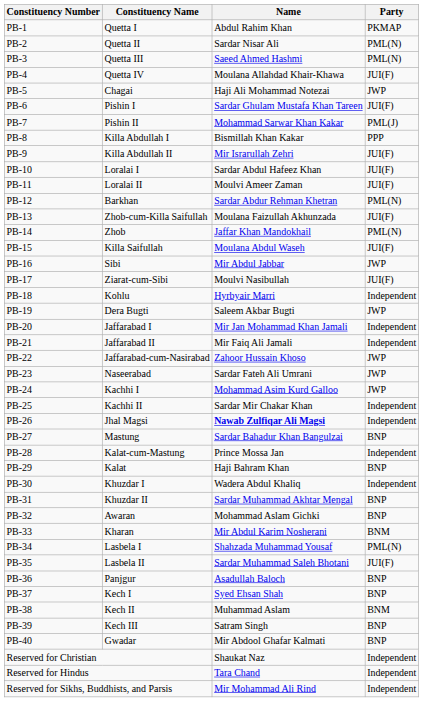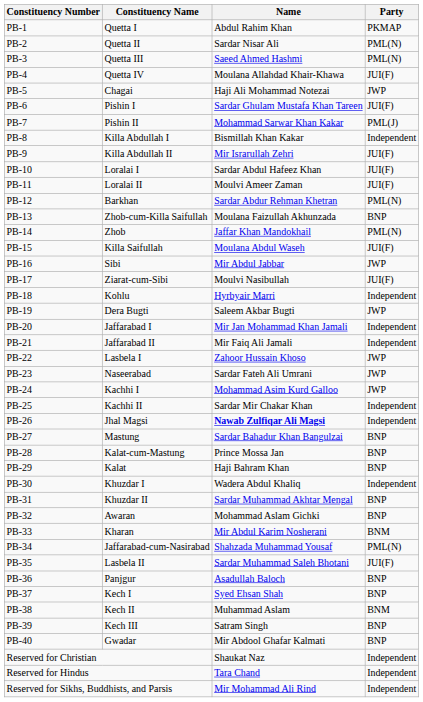PB-8 | Party: PPP -> Independent
PB-13 | Party: JUI(F) -> BNP
PB-22 | Constituency Name: Jaffarabad-cum-Nasirabad -> Lasbela I
PB-28 | Party: Independent -> BNP
PB-34 | Constituency Name: Lasbela I -> Jaffarabad-cum-Nasirabad
